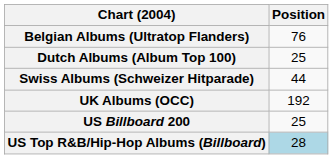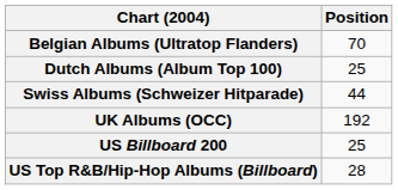Belgian Albums (Ultratop Flanders) | Position: 76 -> 70
US Top R&B/Hip-Hop Albums (Billboard) | Position: lightblue background -> no background
